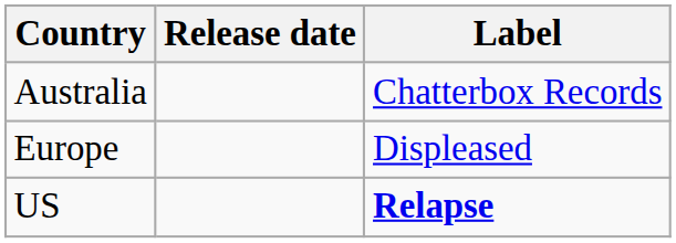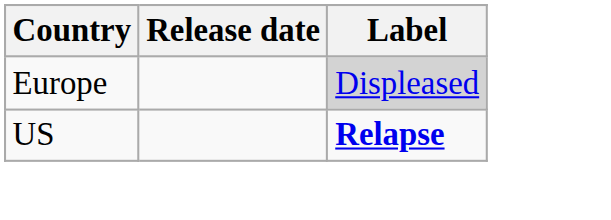- row: Australia | Chatterbox Records
Europe | Label: no background -> lightgrey background
